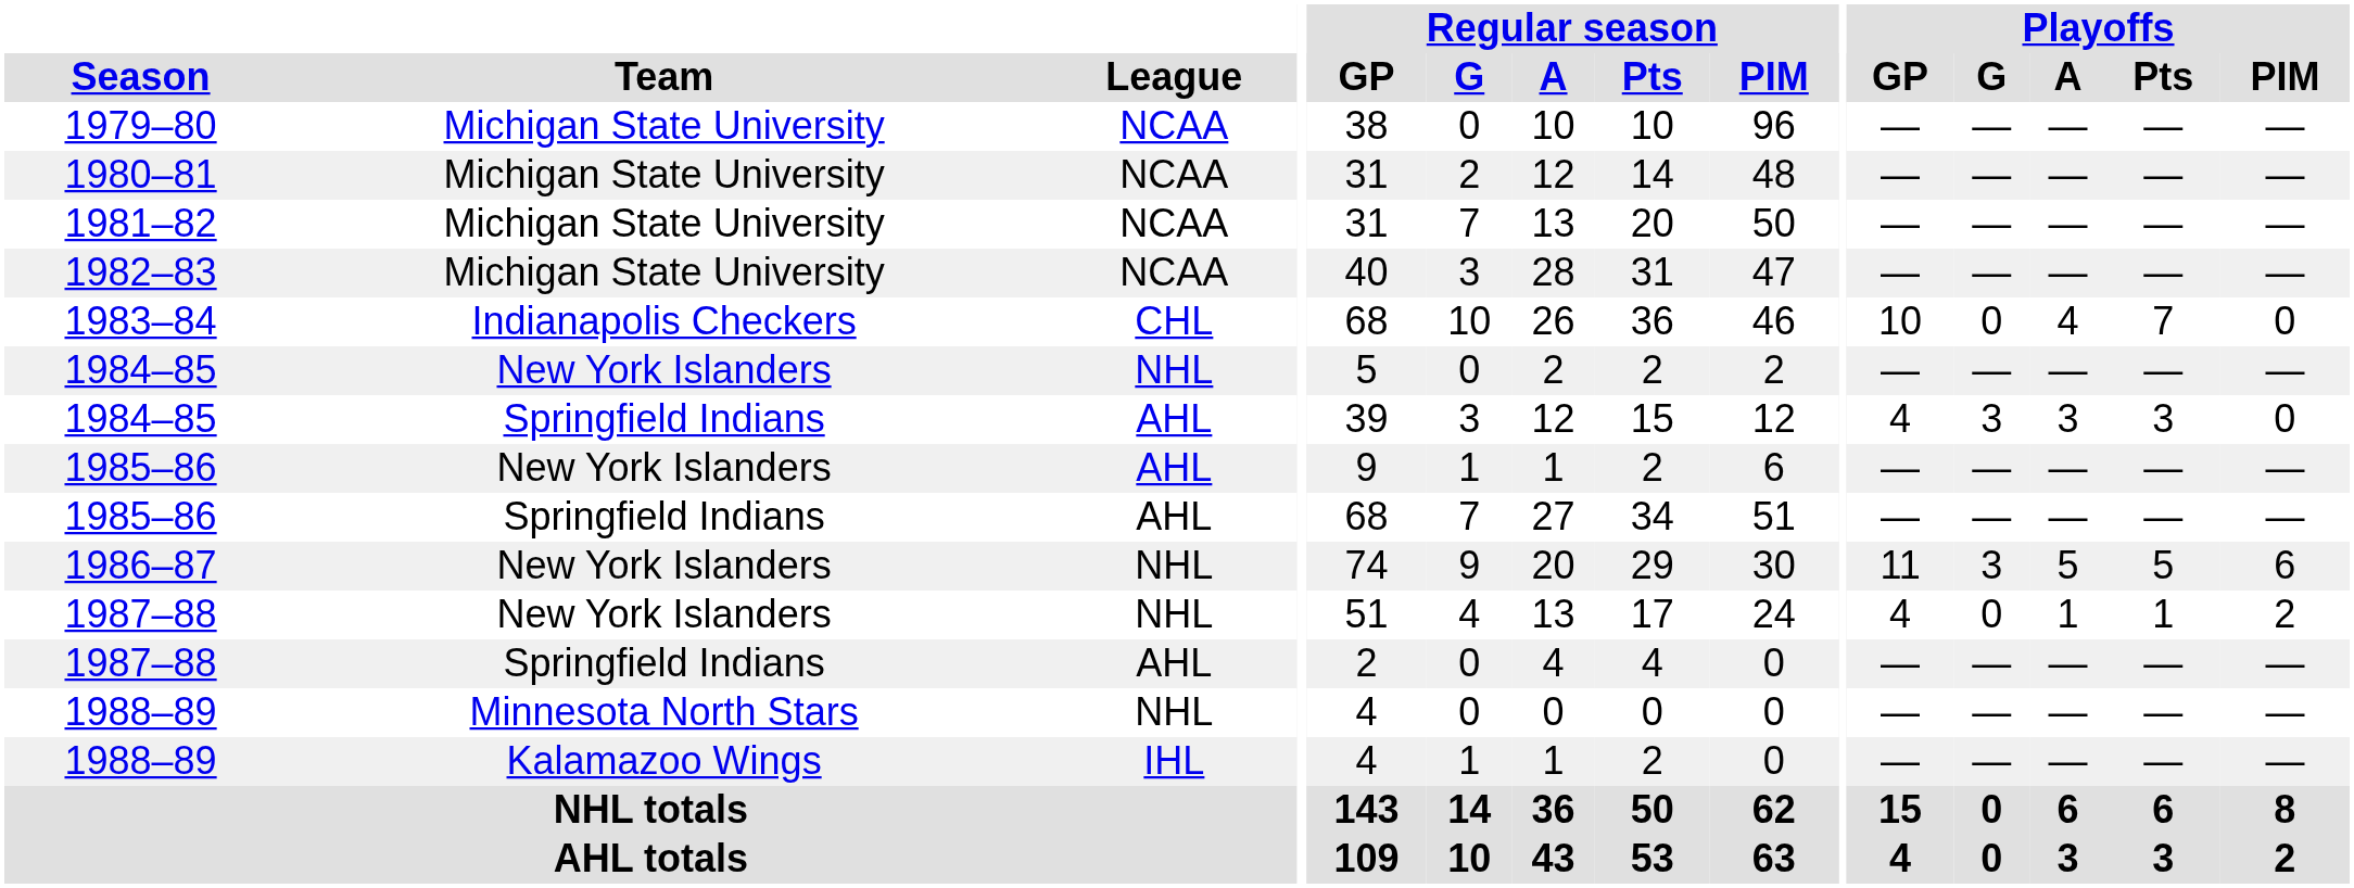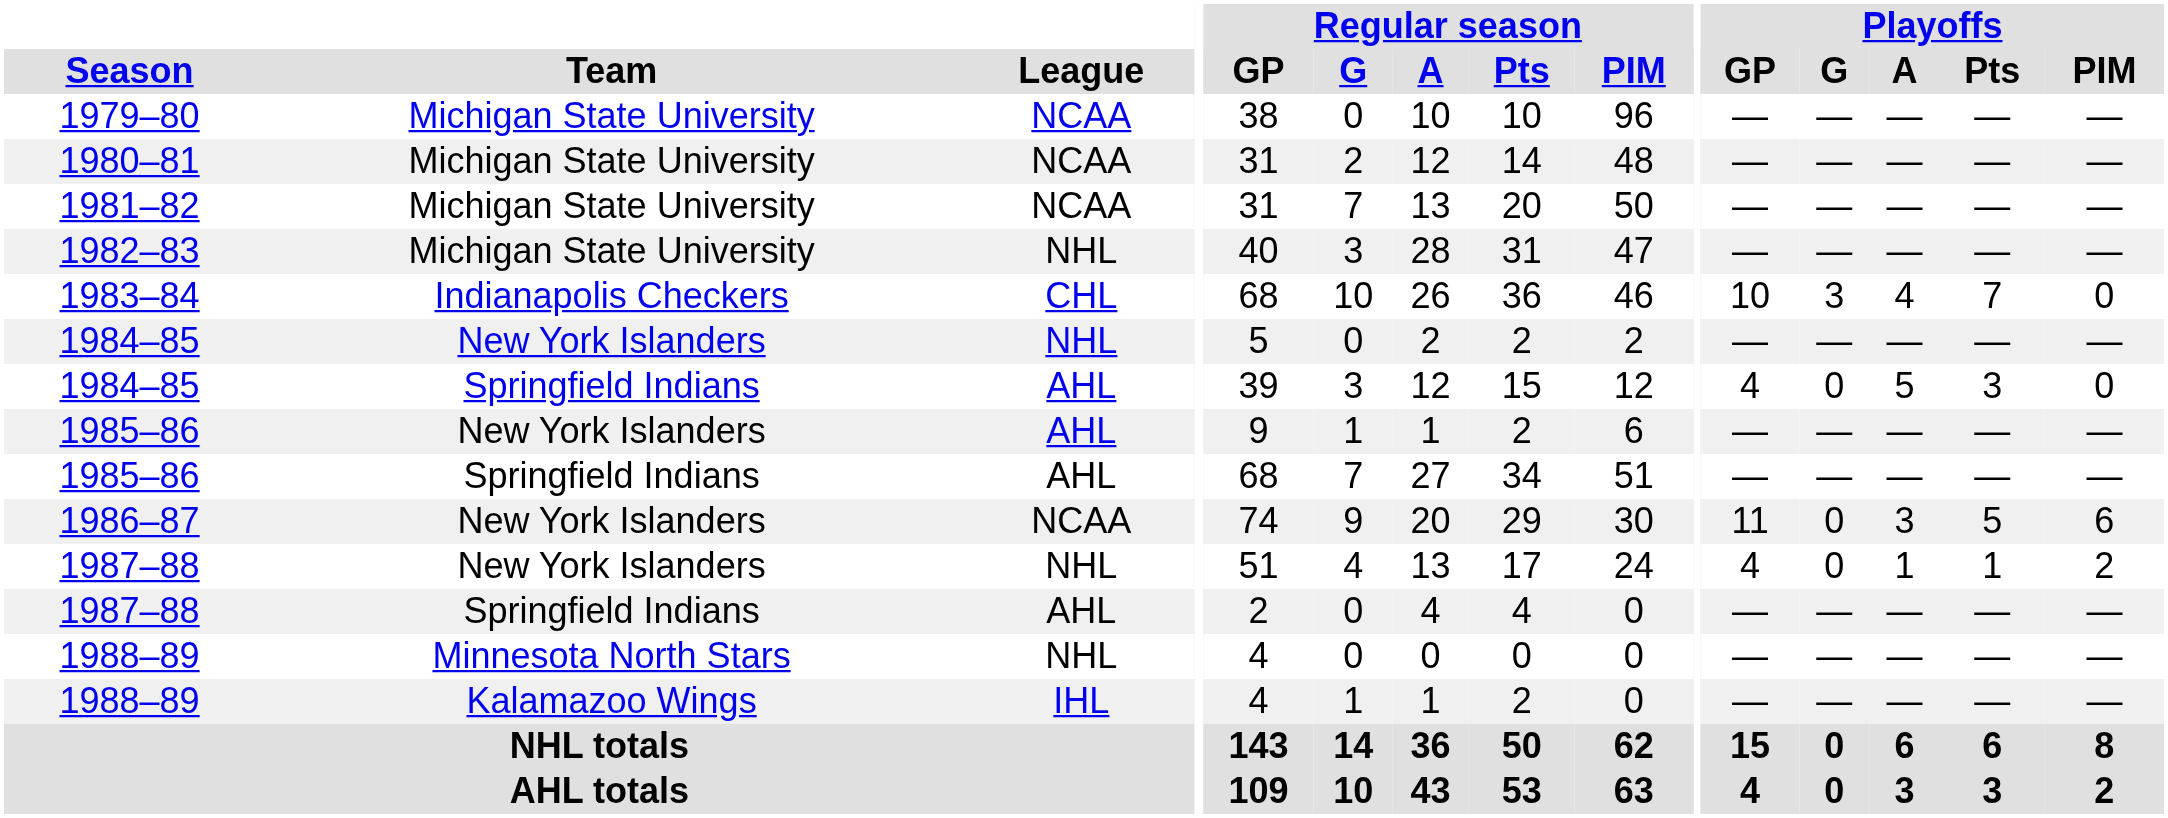1982–83 | League: NCAA -> NHL
1983–84 | Playoffs / G: 0 -> 3
1984–85 / Springfield Indians | Playoffs / G: 3 -> 0
1984–85 / Springfield Indians | Playoffs / A: 3 -> 5
1986–87 | League: NHL -> NCAA
1986–87 | Playoffs / G: 3 -> 0
1986–87 | Playoffs / A: 5 -> 3
